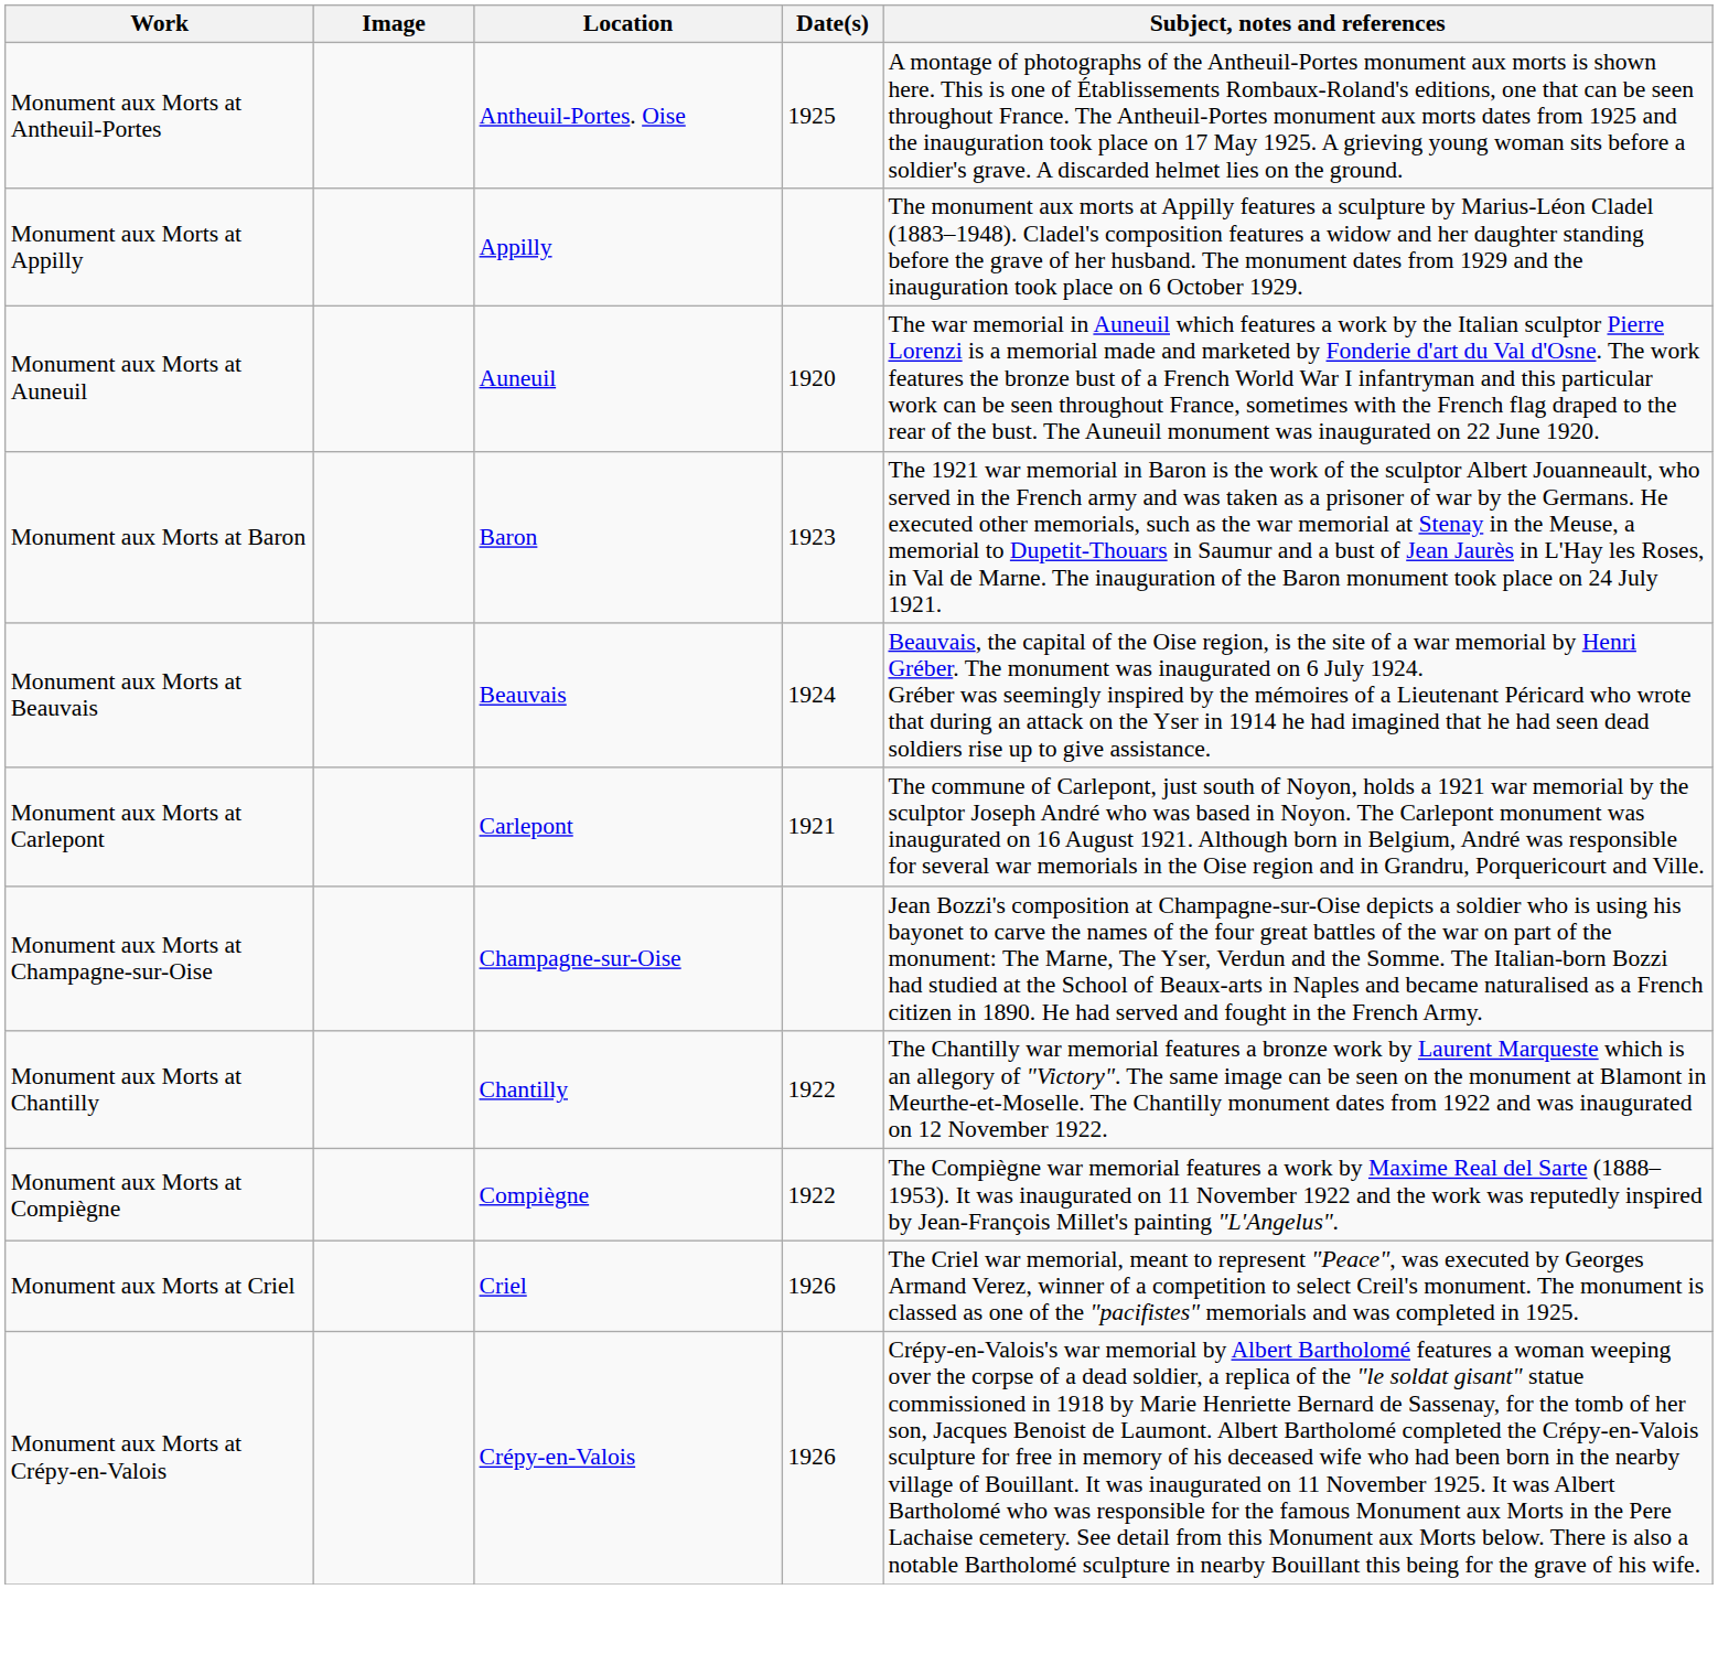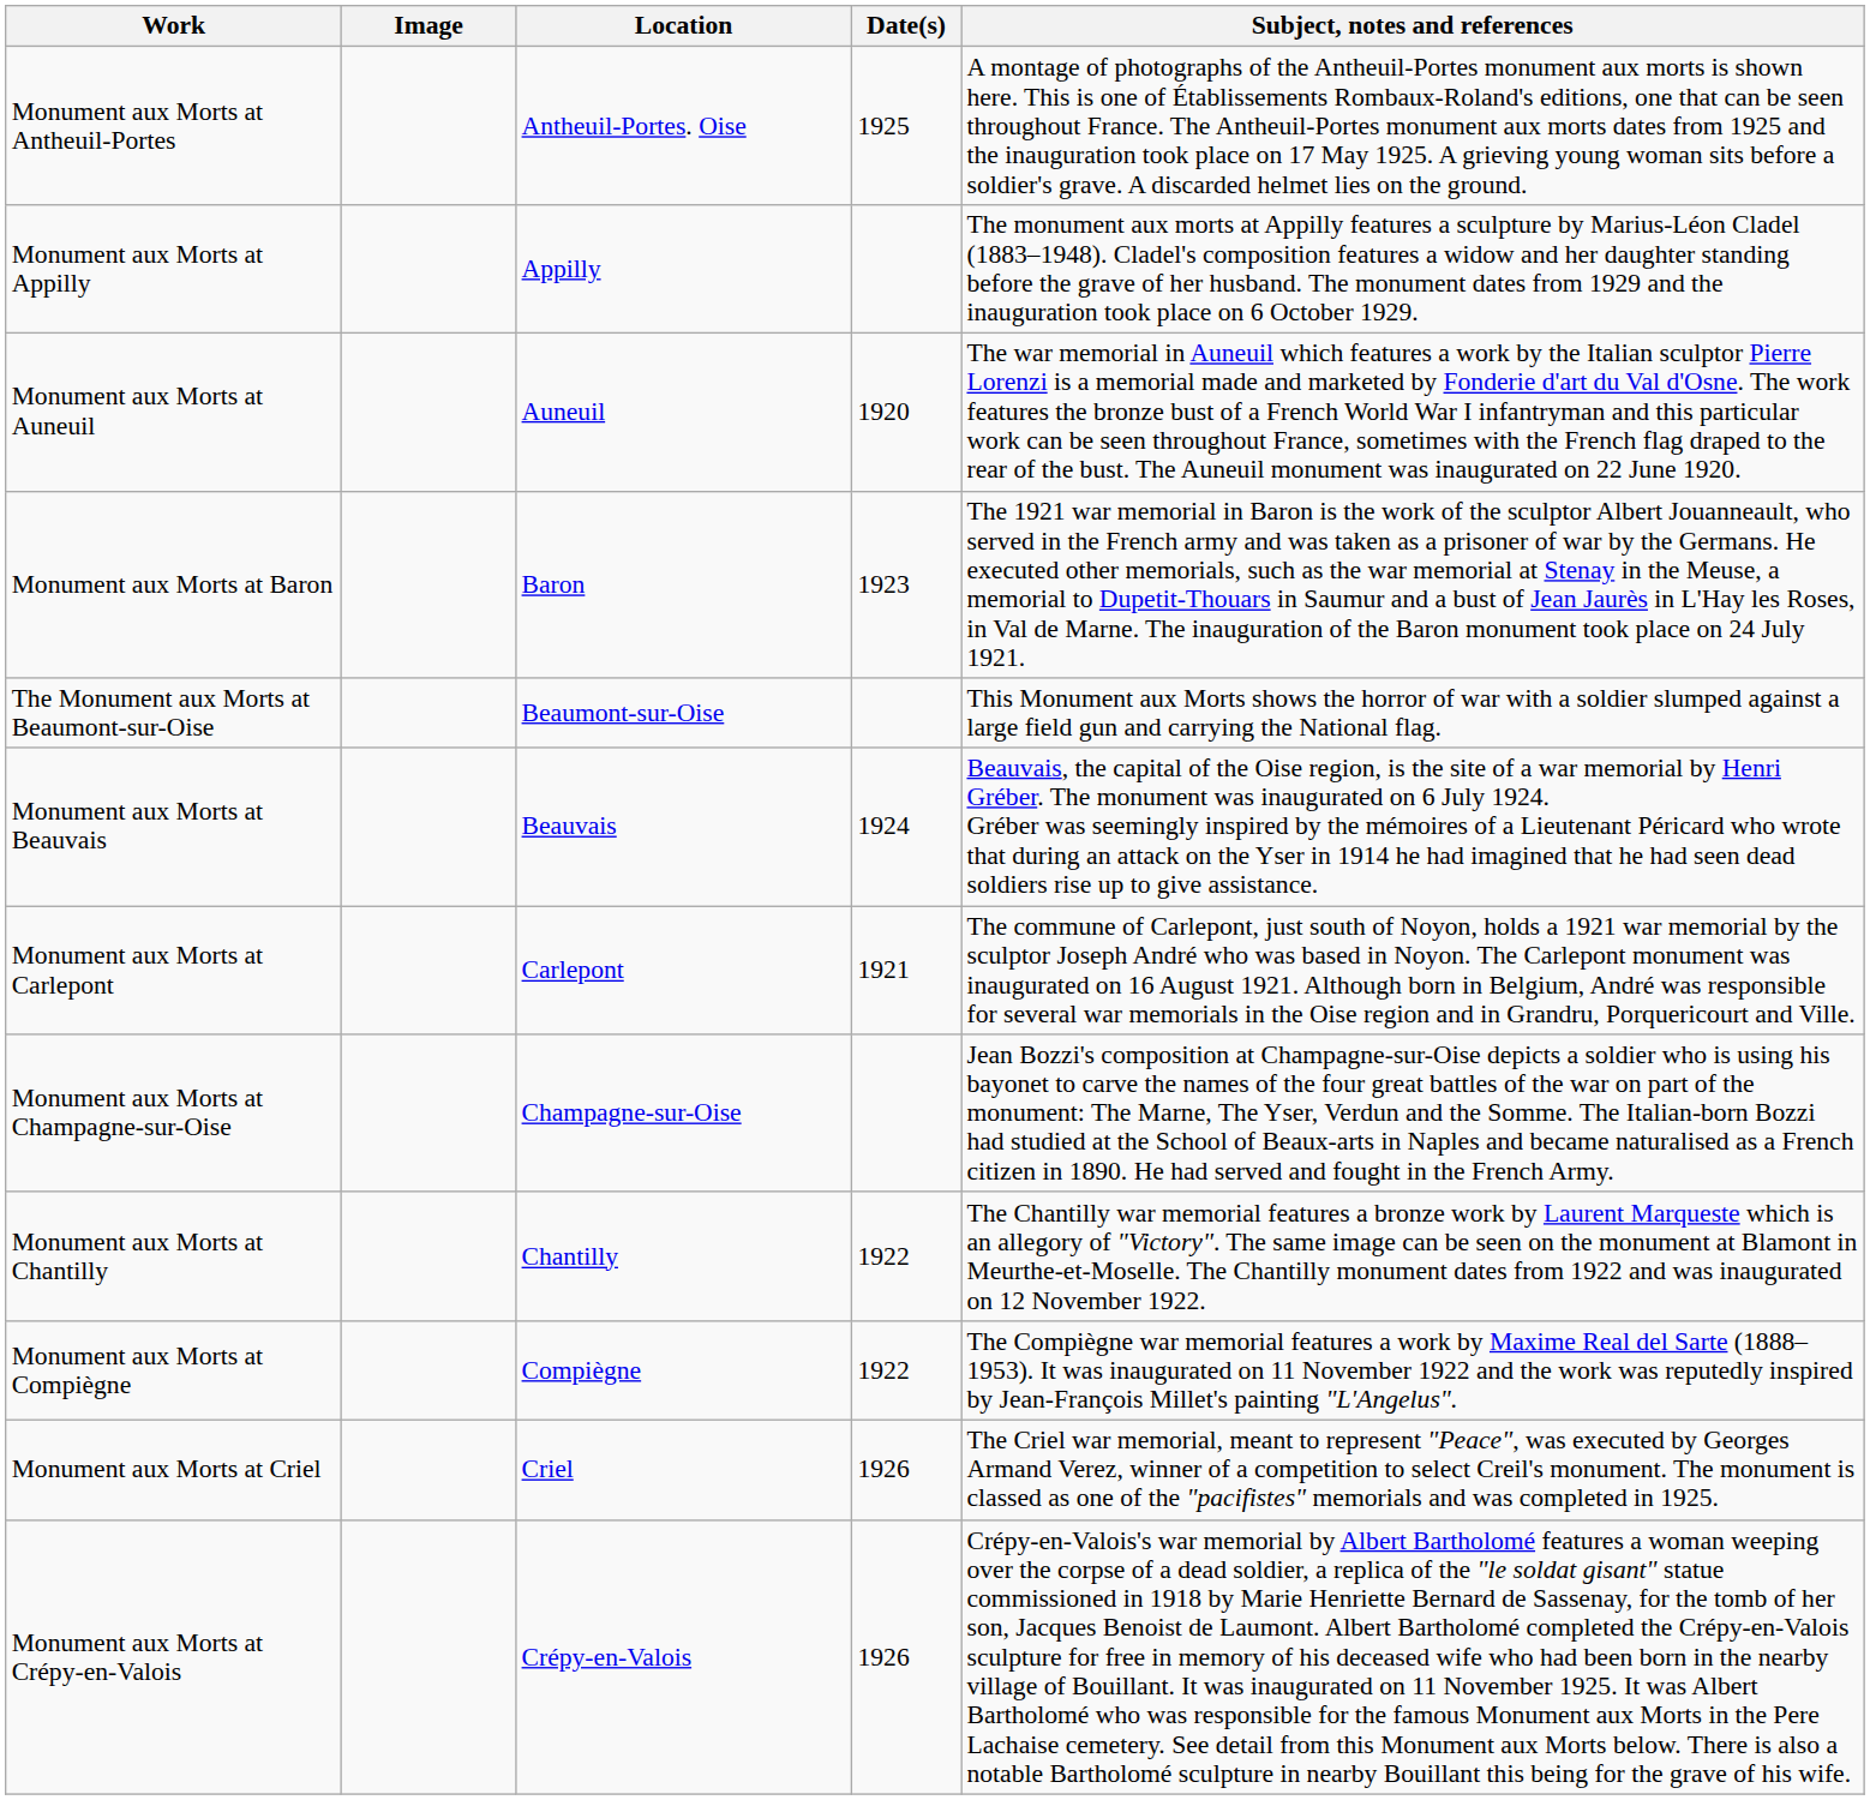+ row: The Monument aux Morts at Beaumont-sur-Oise | Beaumont-sur-Oise | This Monument aux Morts shows the horror of war with a soldier slumped against a large field gun and carrying the National flag.
